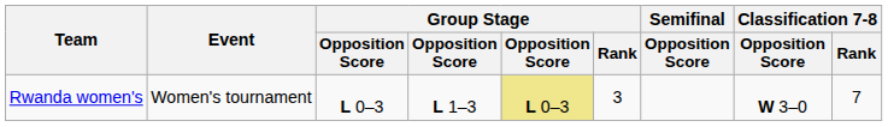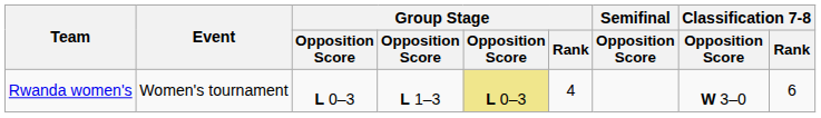Rwanda women's | Group Stage / Rank: 3 -> 4
Rwanda women's | Classification 7-8 / Rank: 7 -> 6
